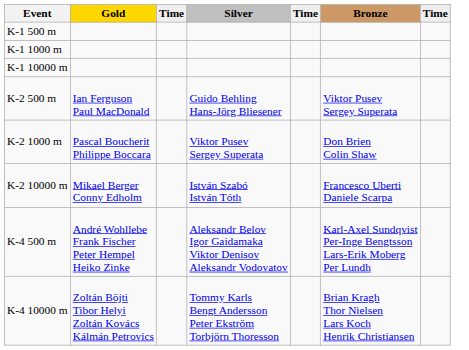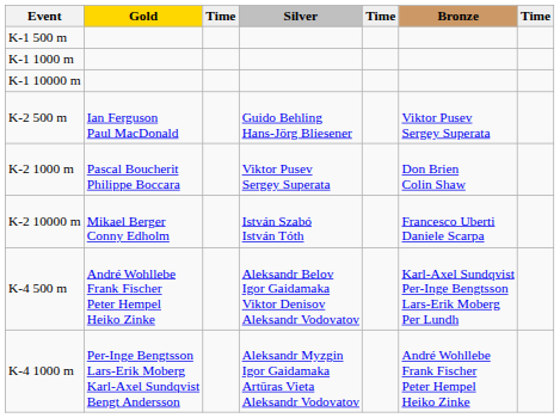+ row: K-4 1000 m | Per-Inge Bengtsson Lars-Erik Moberg Karl-Axel Sundqvist Bengt Andersson | Aleksandr Myzgin Igor Gaidamaka Artūras Vieta Aleksandr Vodovatov | André Wohllebe Frank Fischer Peter Hempel Heiko Zinke
- row: K-4 10000 m | Zoltán Böjti Tibor Helyi Zoltán Kovács Kálmán Petrovics | Tommy Karls Bengt Andersson Peter Ekström Torbjörn Thoresson | Brian Kragh Thor Nielsen Lars Koch Henrik Christiansen
